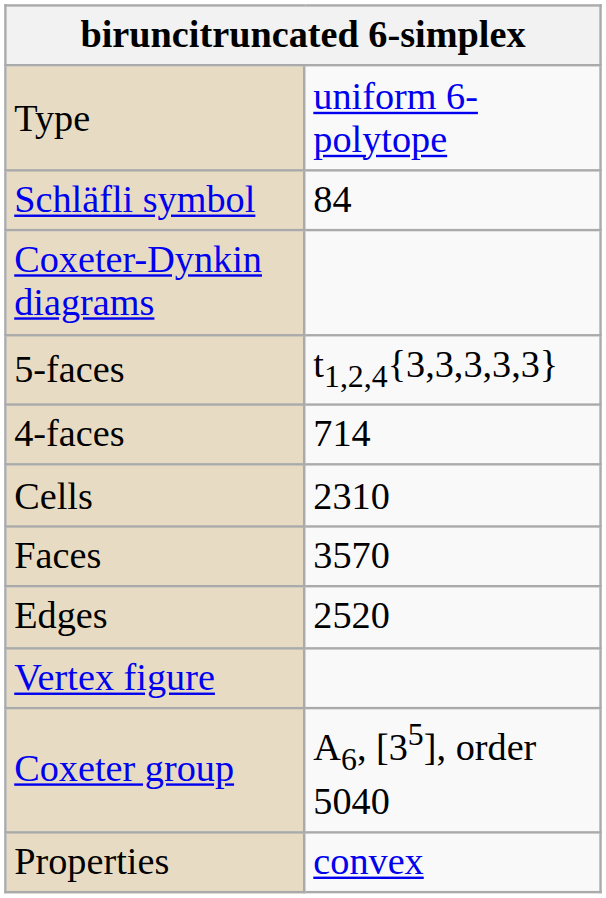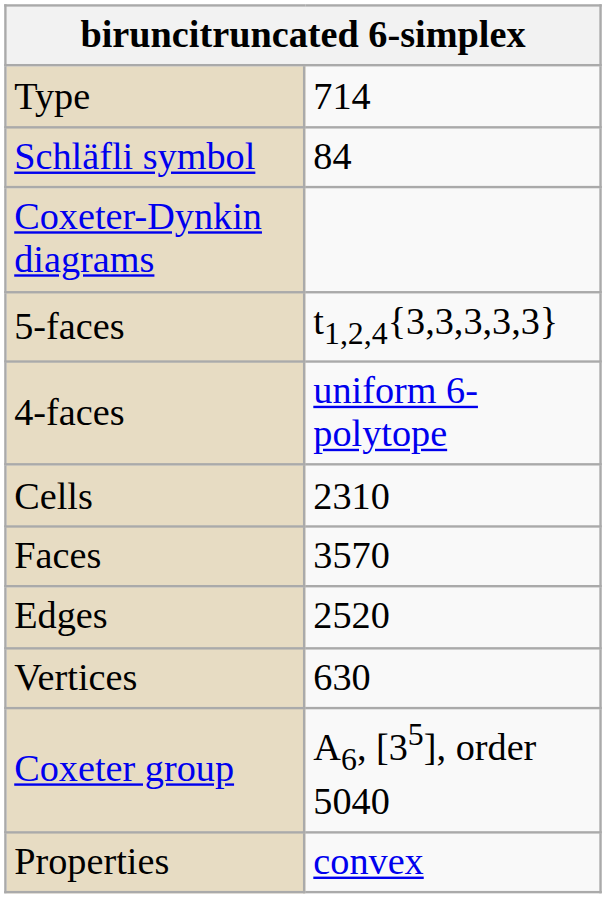Type | column 2: uniform 6-polytope -> 714
4-faces | column 2: 714 -> uniform 6-polytope
+ row: Vertices | 630
- row: Vertex figure
